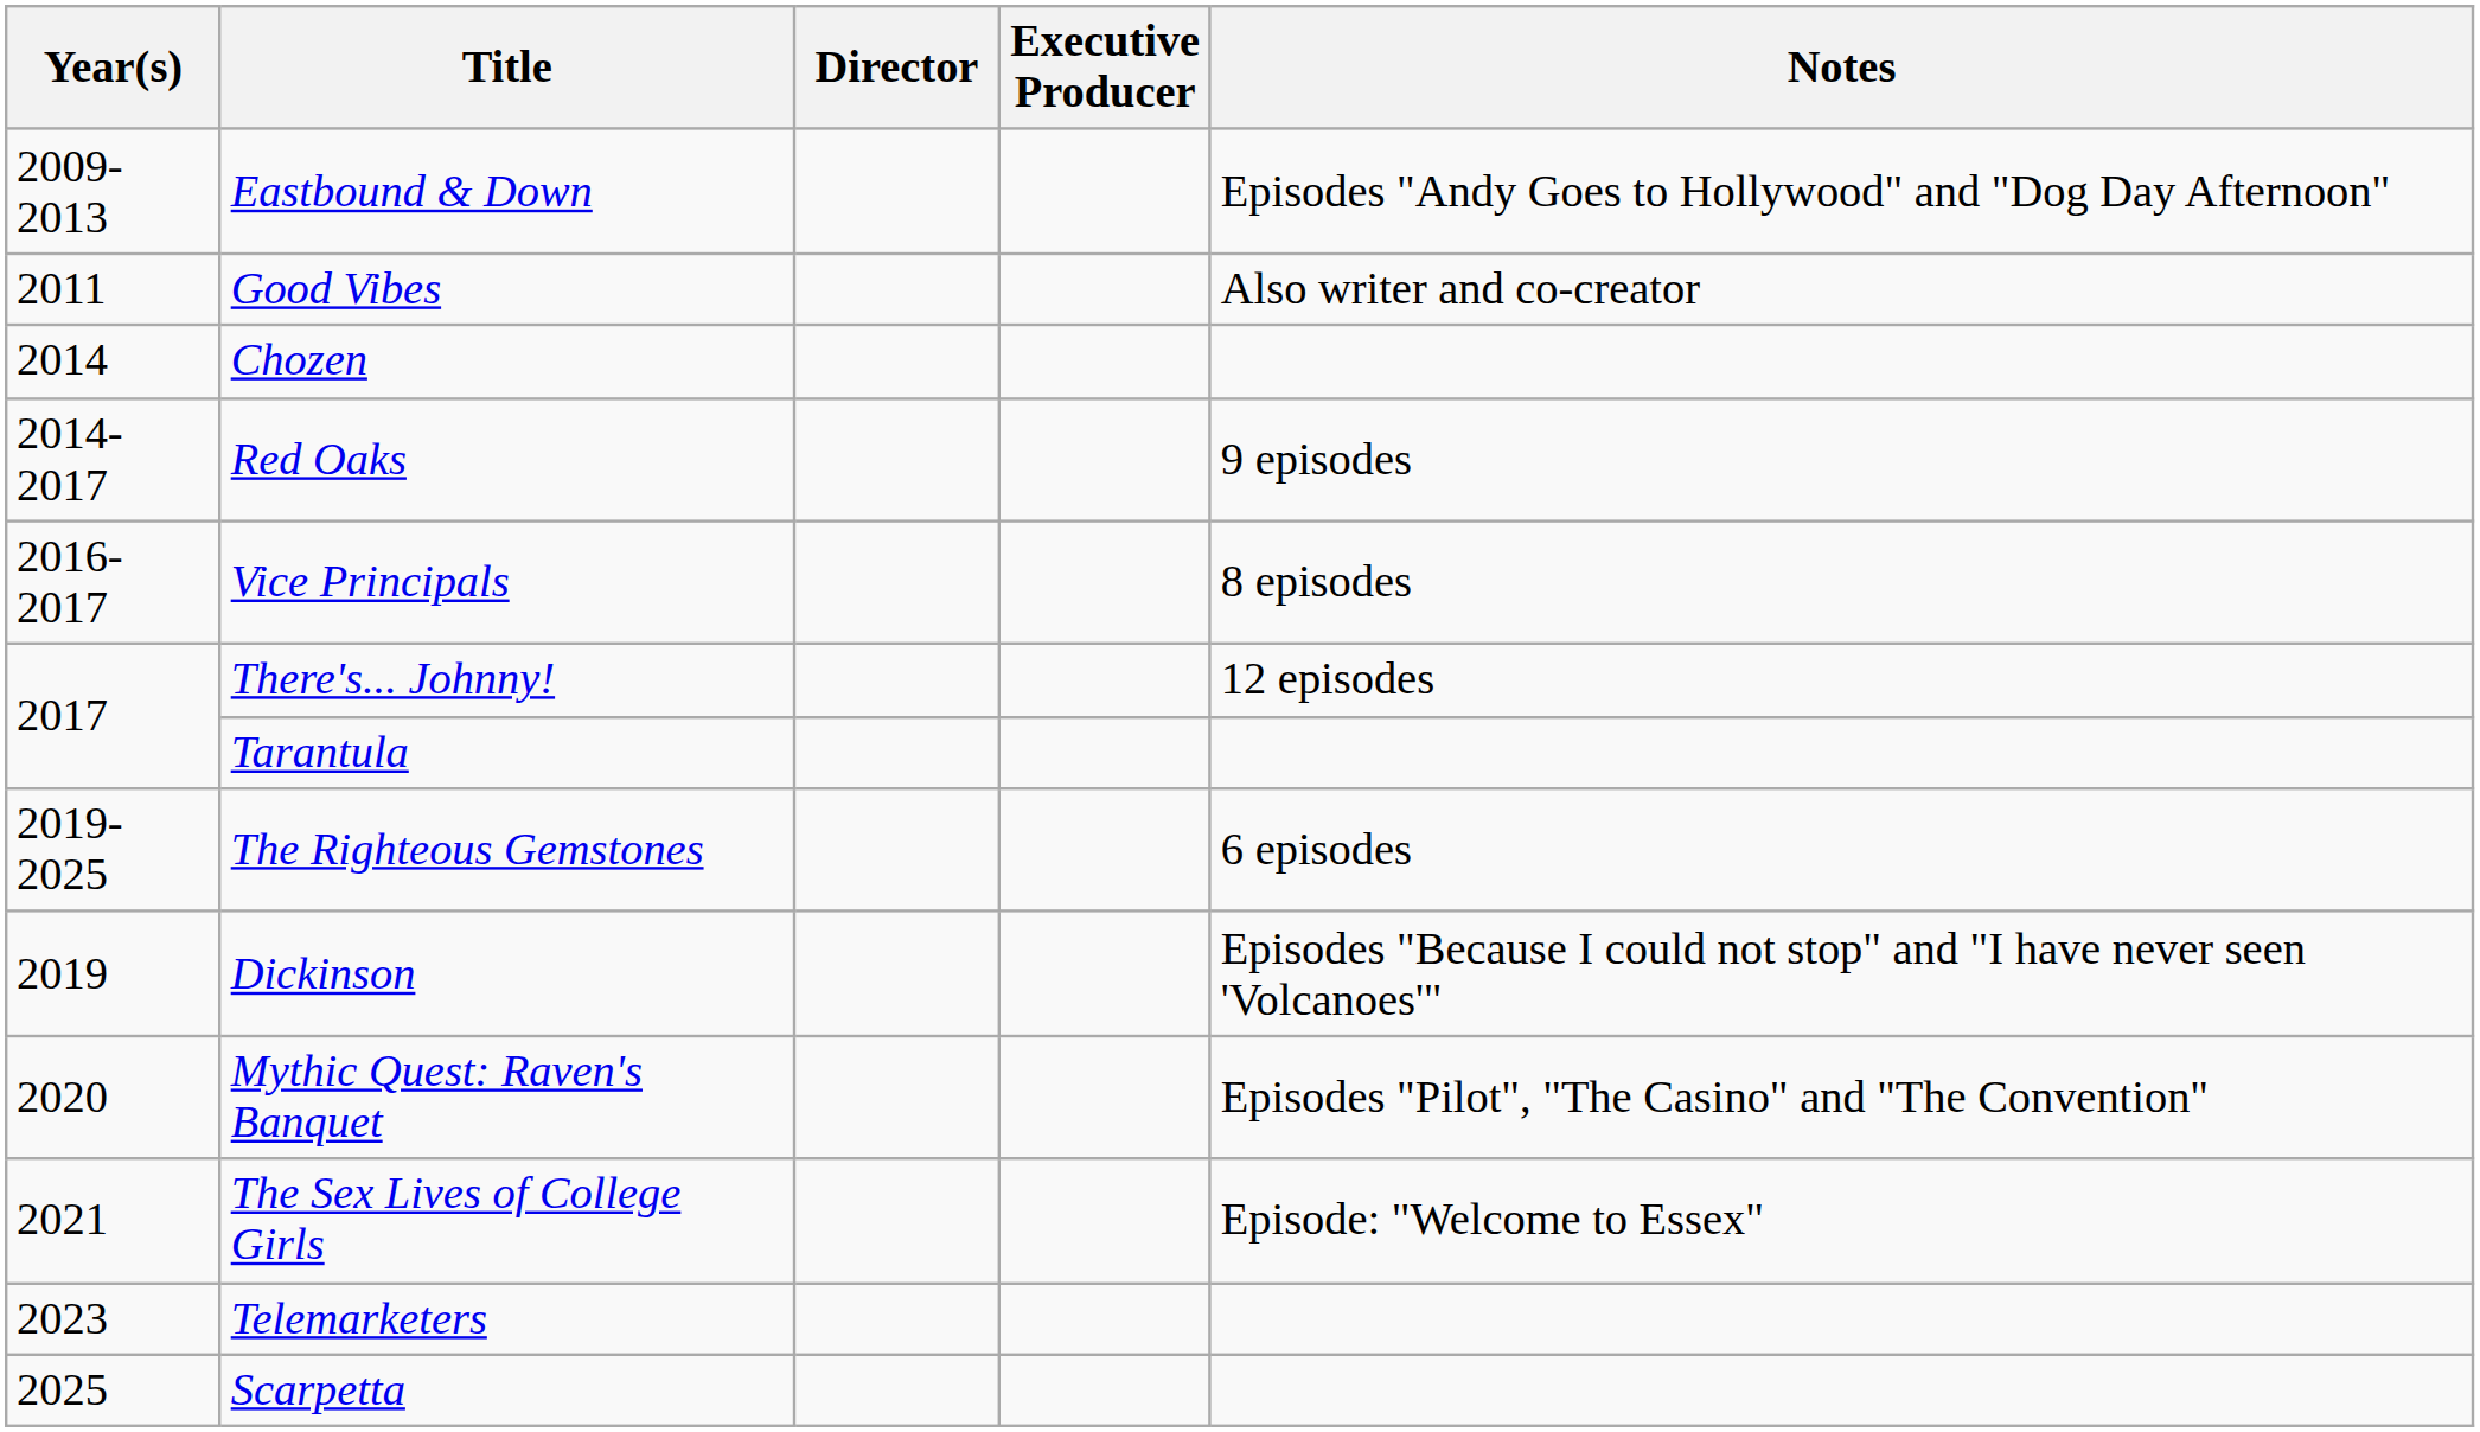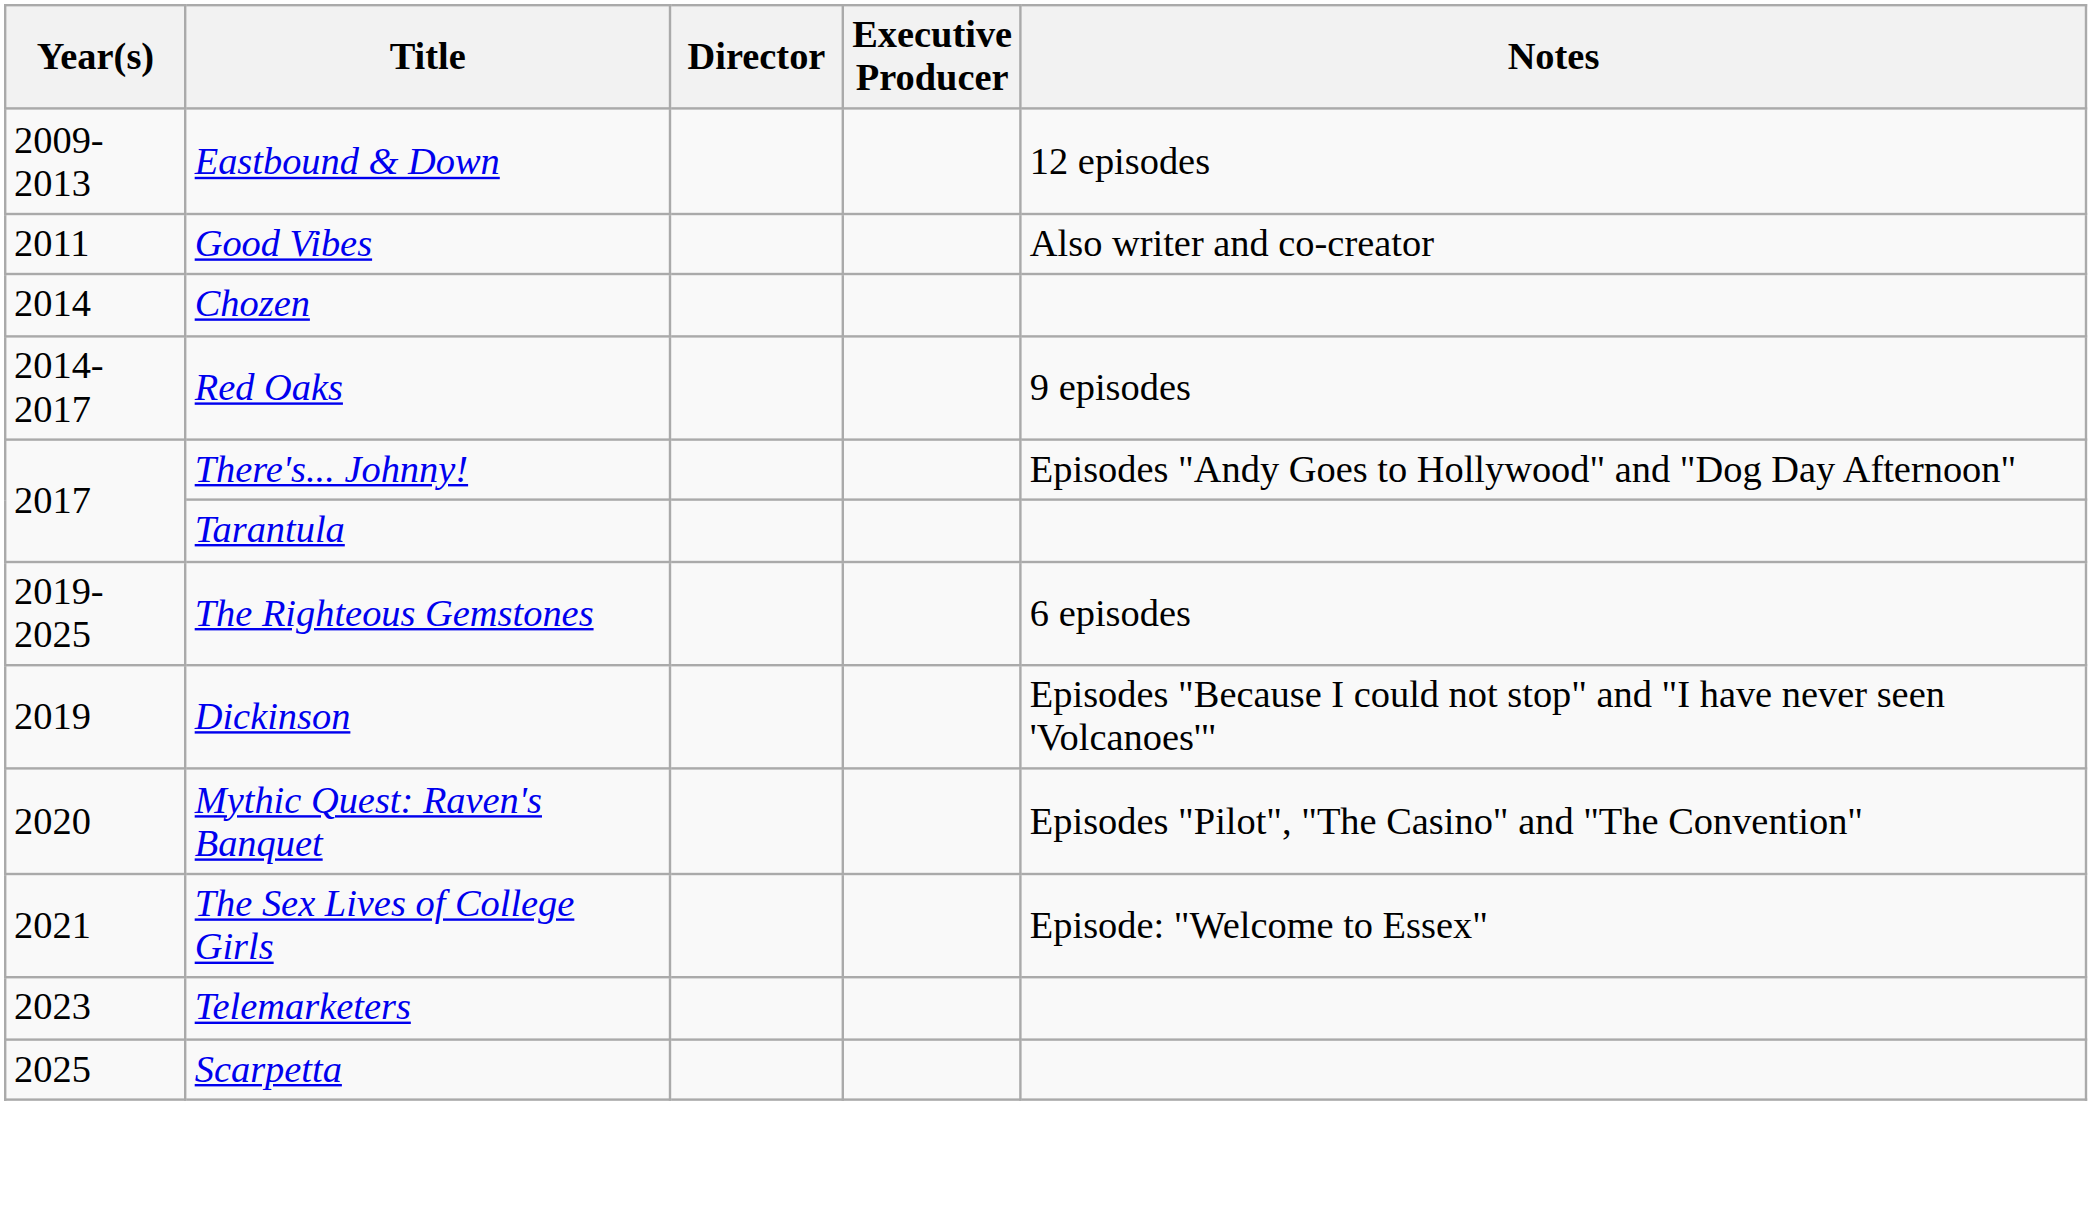Eastbound & Down | Notes: Episodes "Andy Goes to Hollywood" and "Dog Day Afternoon" -> 12 episodes
- row: 2016-2017 | Vice Principals | 8 episodes
There's... Johnny! | Notes: 12 episodes -> Episodes "Andy Goes to Hollywood" and "Dog Day Afternoon"
